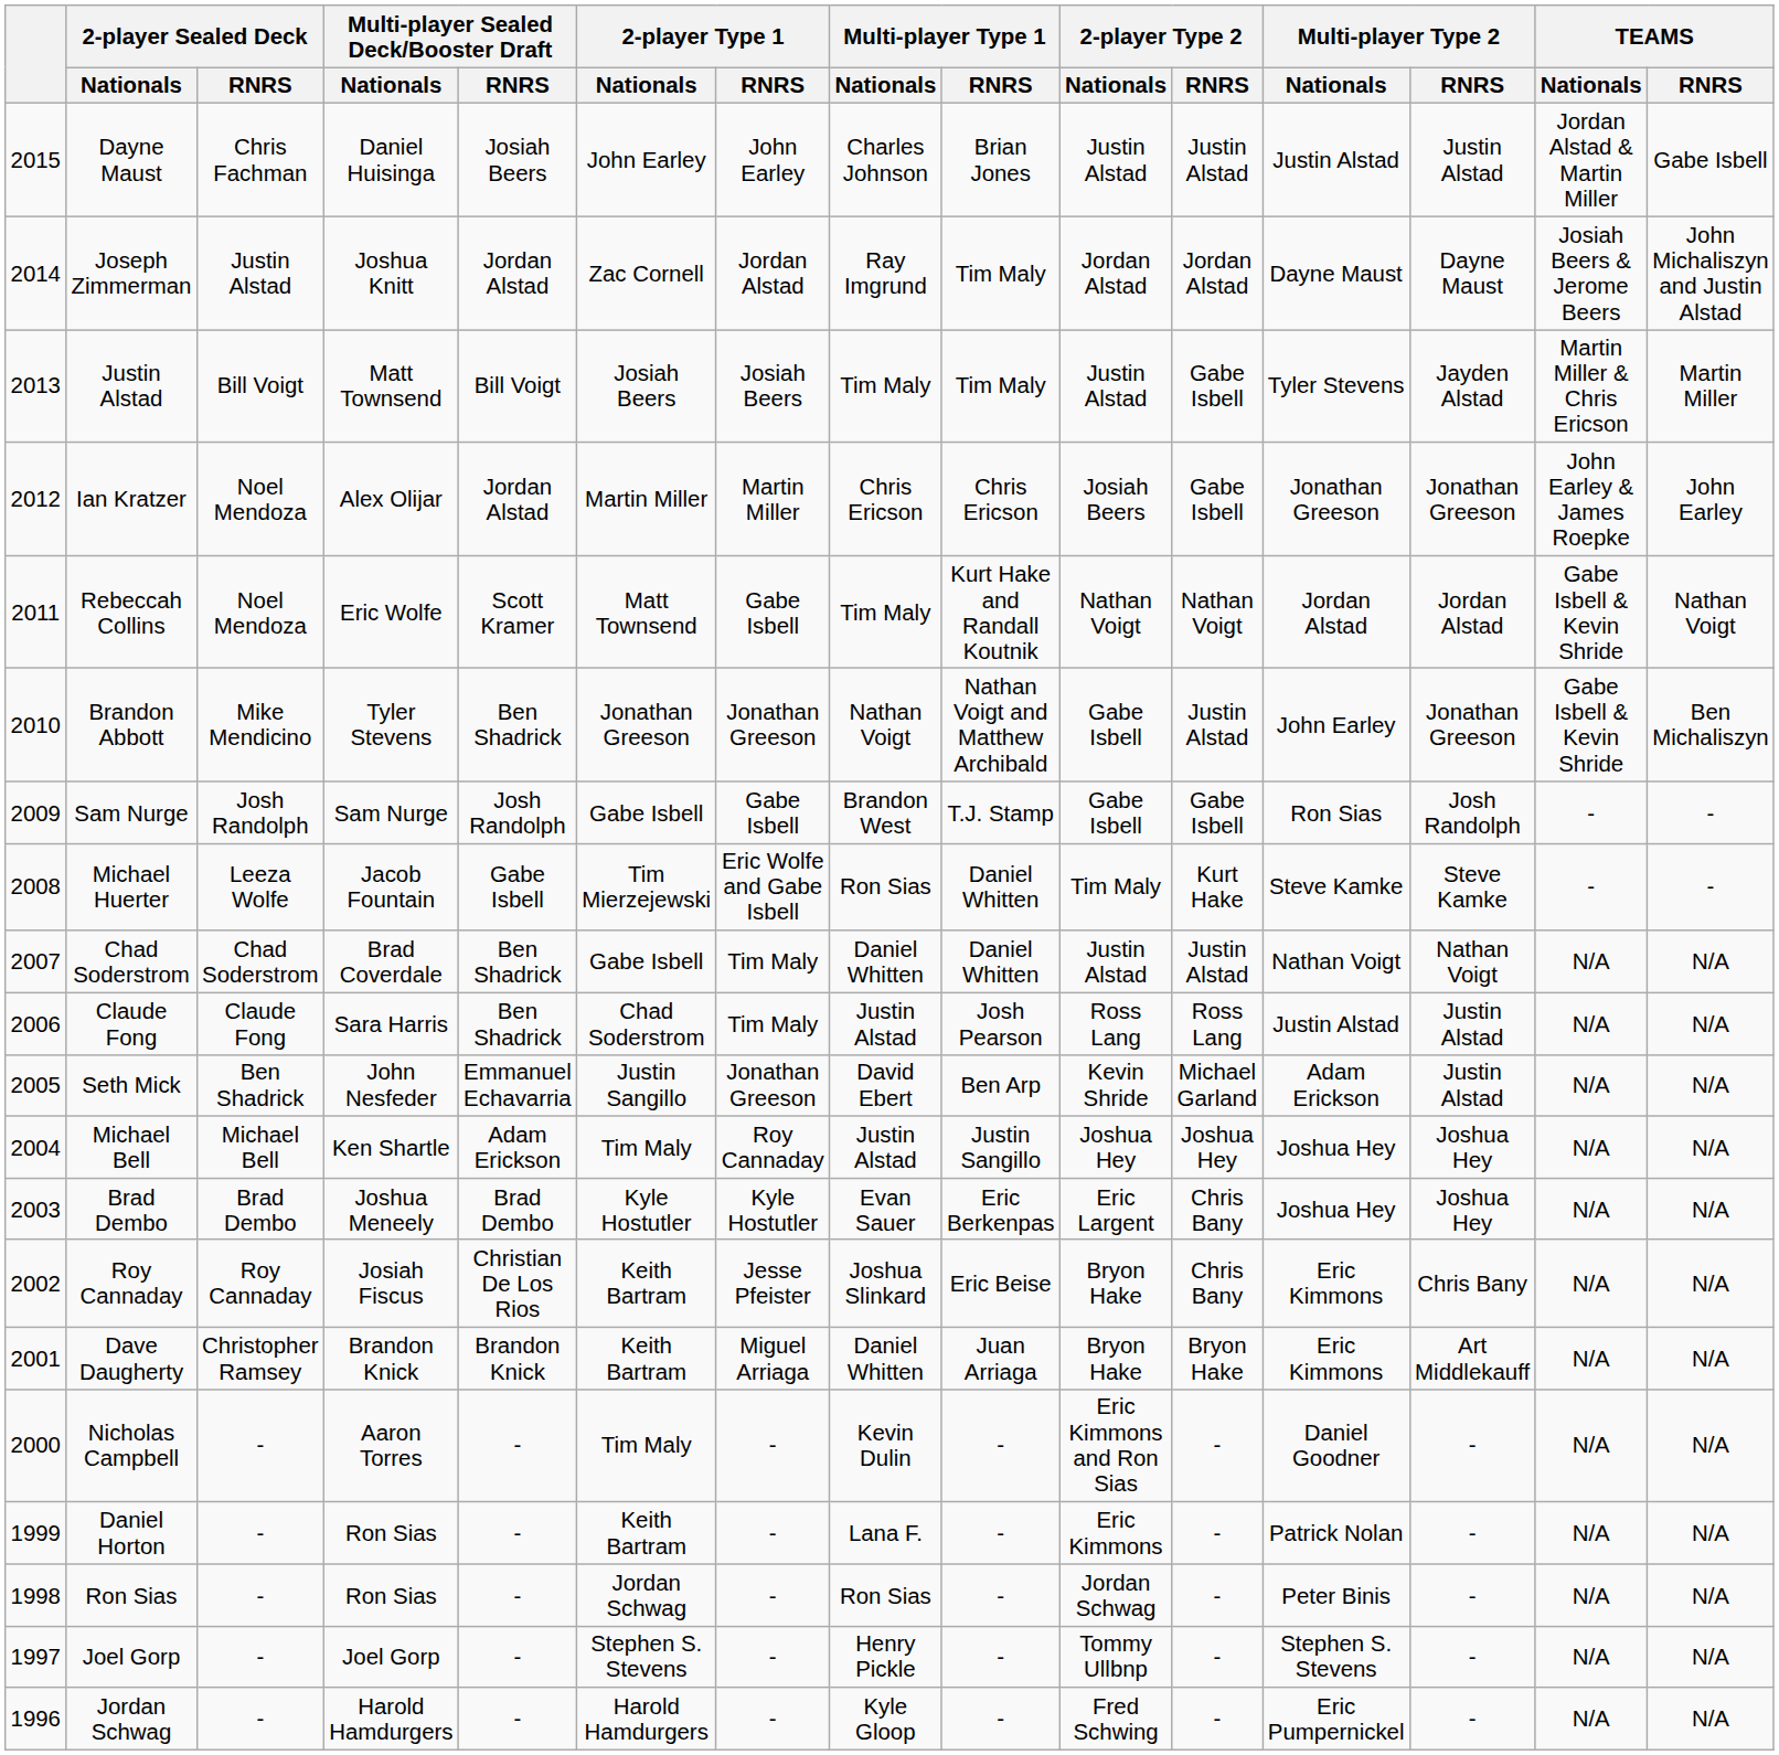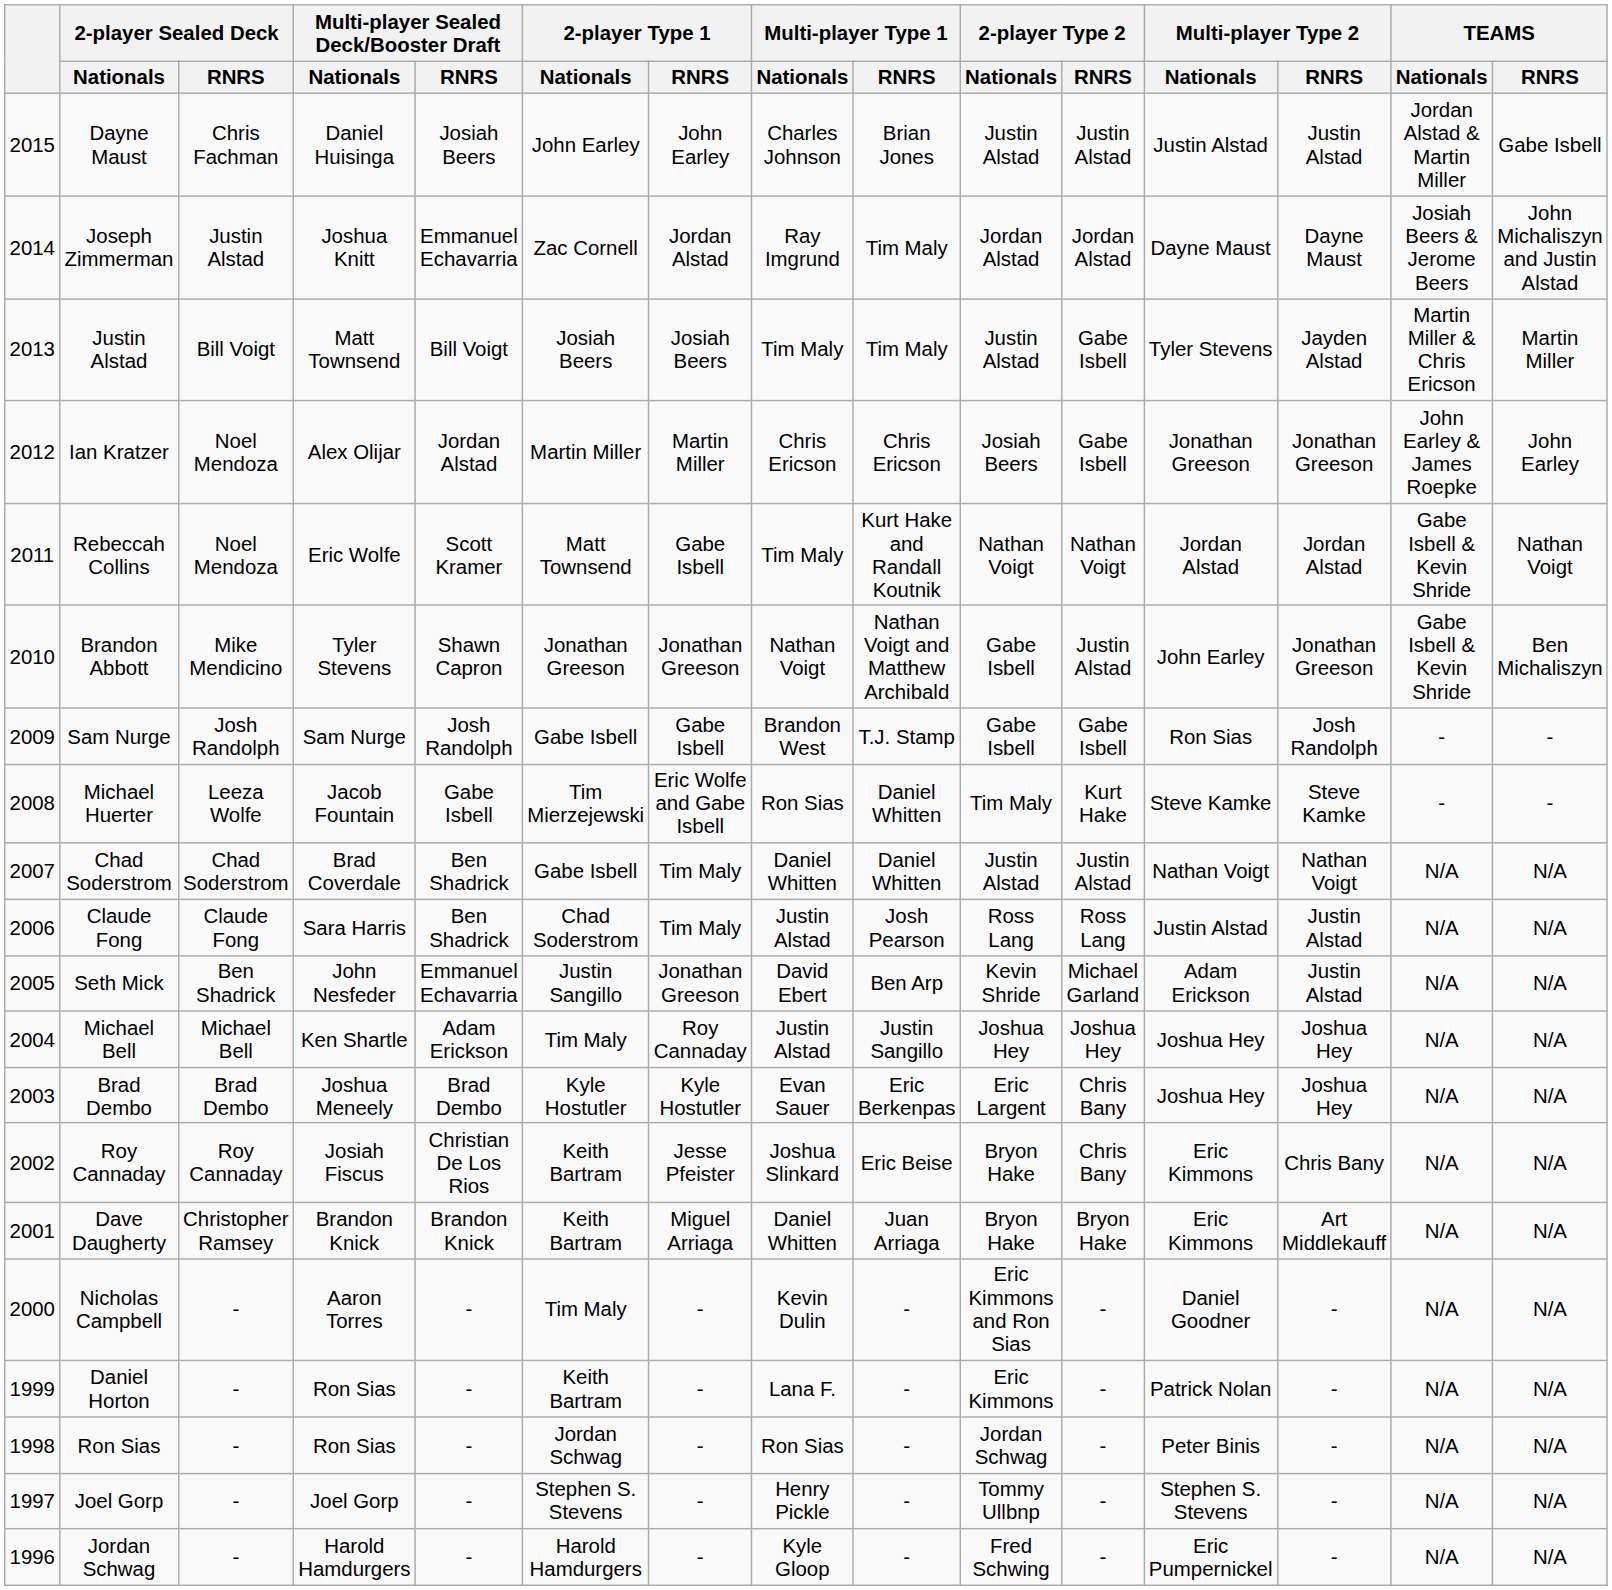Joseph Zimmerman | Multi-player Sealed Deck/Booster Draft / RNRS: Jordan Alstad -> Emmanuel Echavarria
Brandon Abbott | Multi-player Sealed Deck/Booster Draft / RNRS: Ben Shadrick -> Shawn Capron
